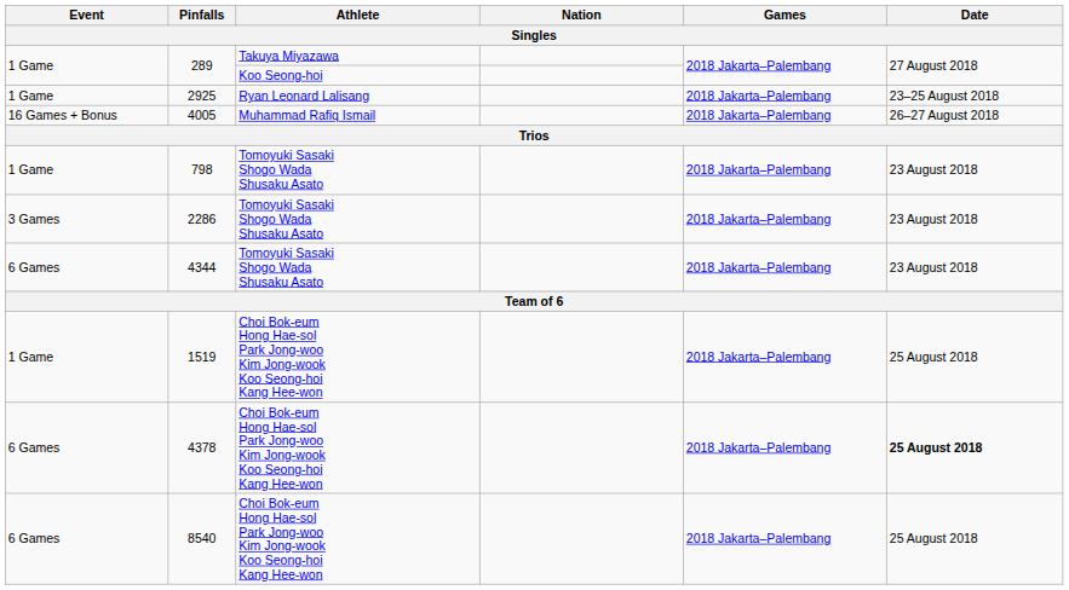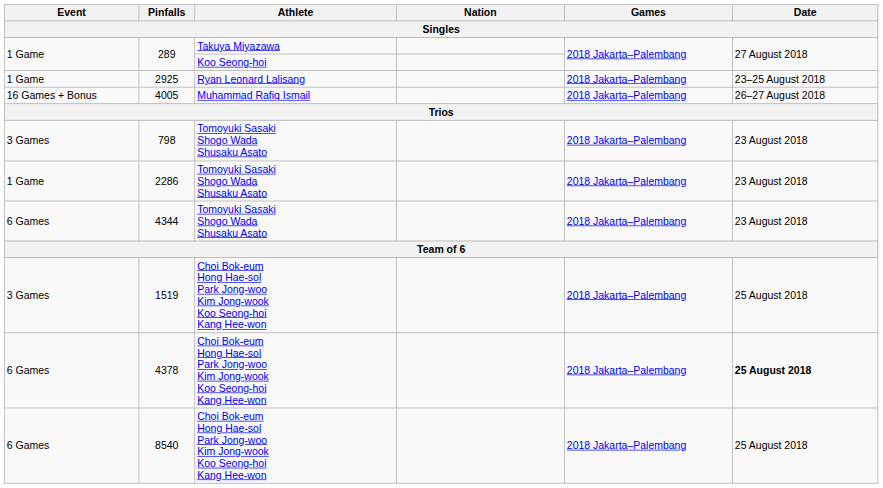798 | Event: 1 Game -> 3 Games
2286 | Event: 3 Games -> 1 Game
1519 | Event: 1 Game -> 3 Games
